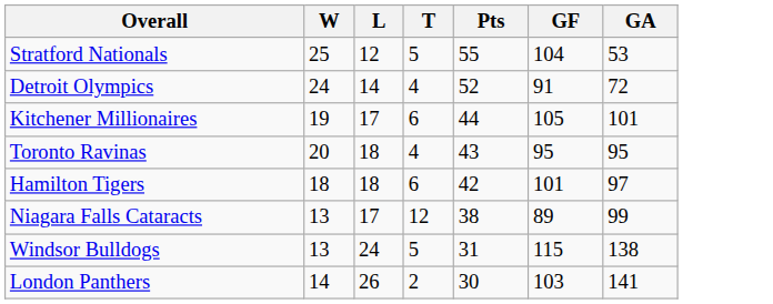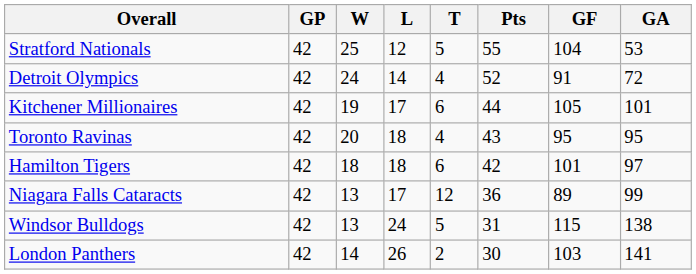+ column: GP | 42 | 42 | 42 | 42 | 42 | 42 | 42 | 42
Niagara Falls Cataracts | Pts: 38 -> 36
